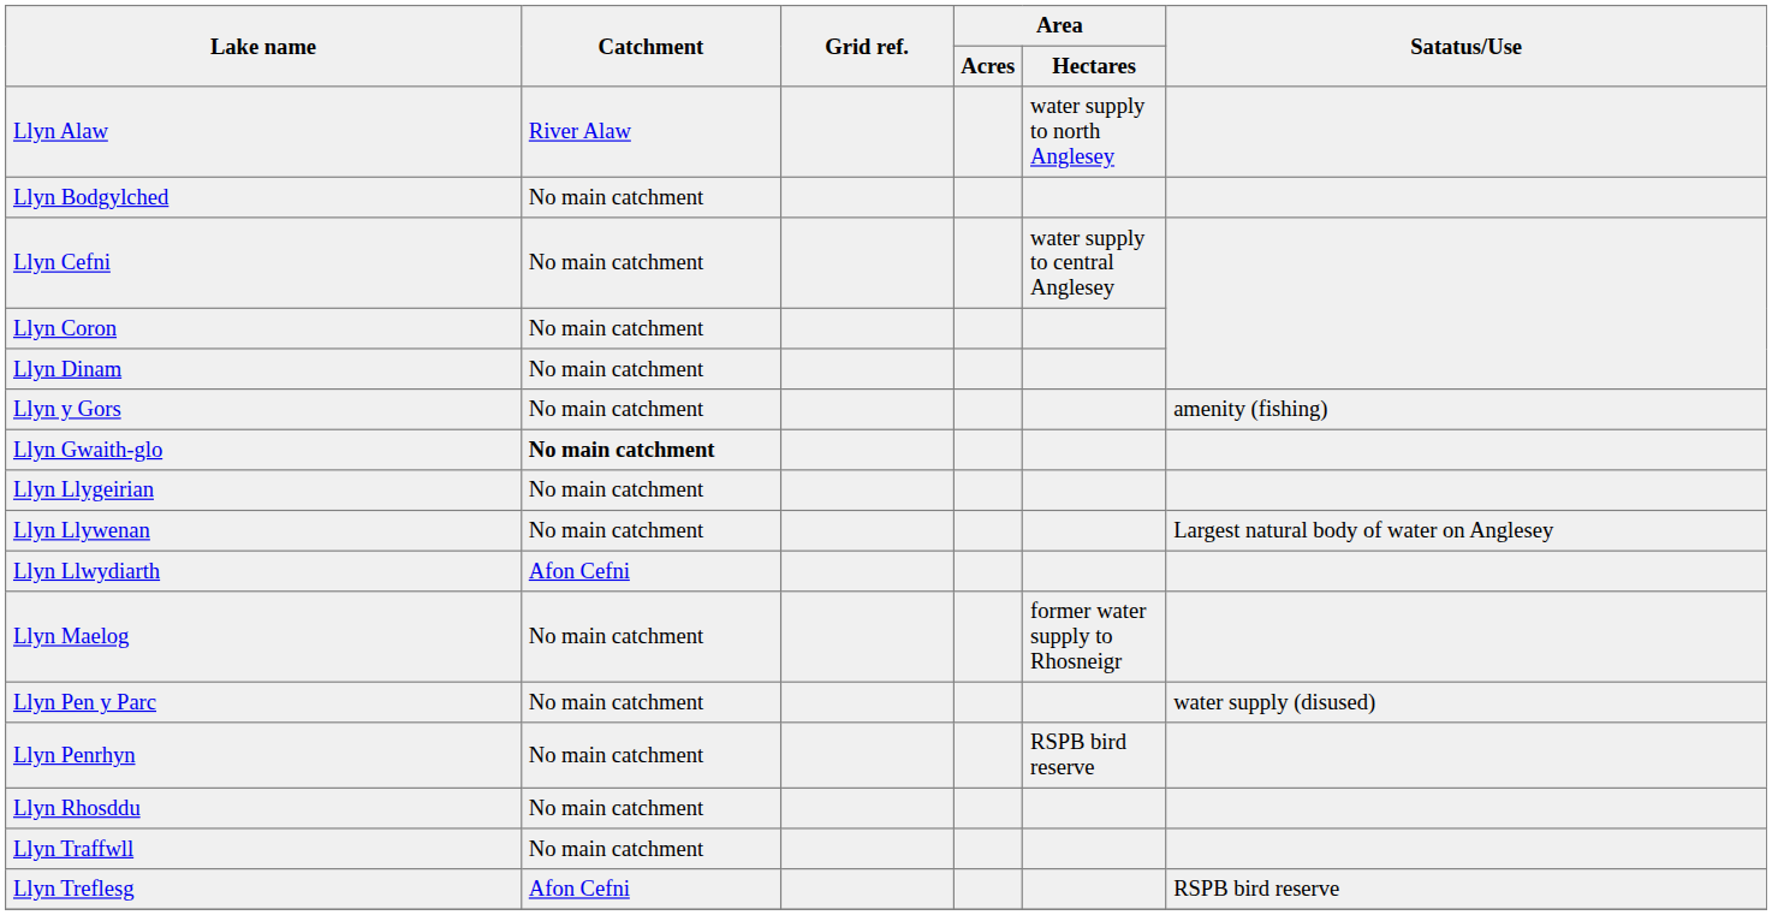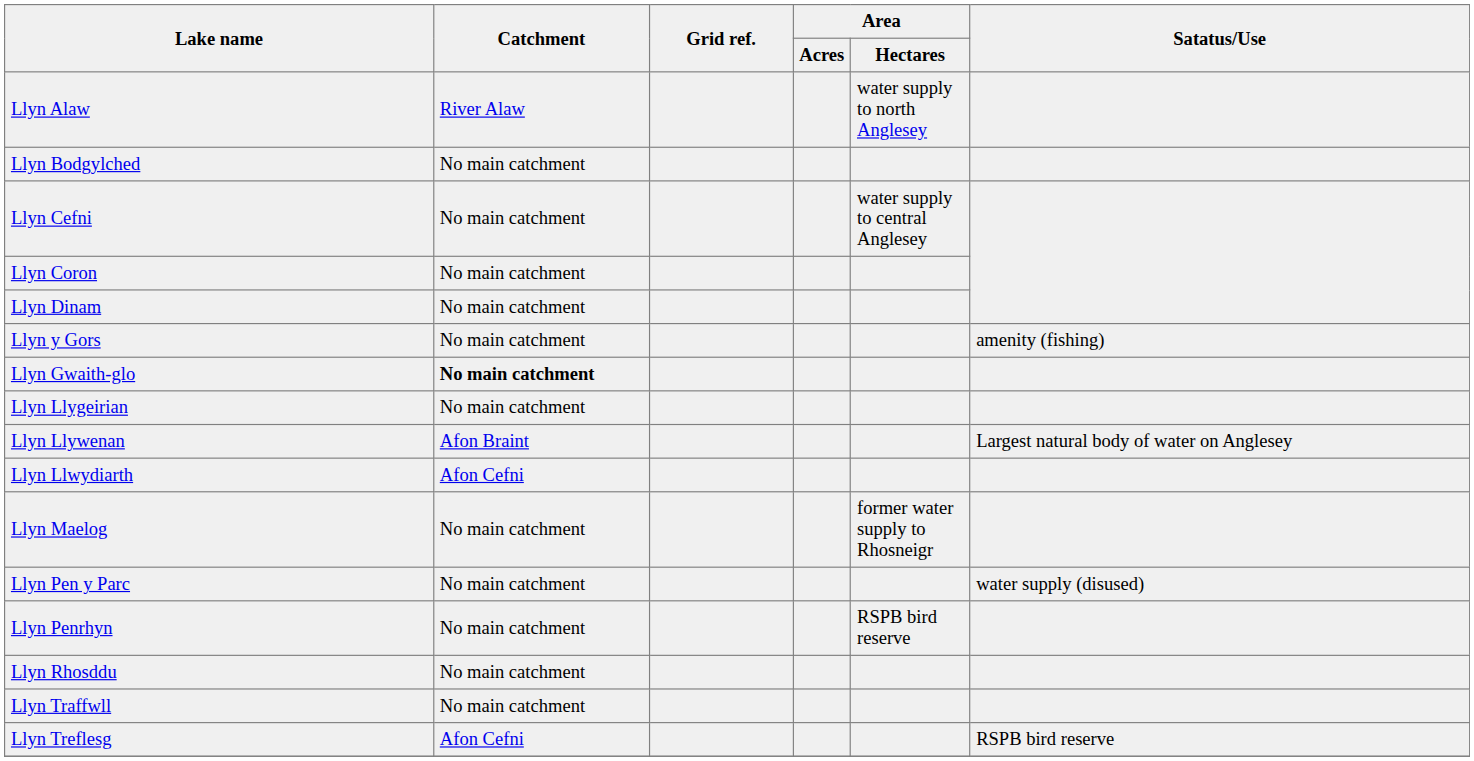Llyn Llywenan | Catchment: No main catchment -> Afon Braint
